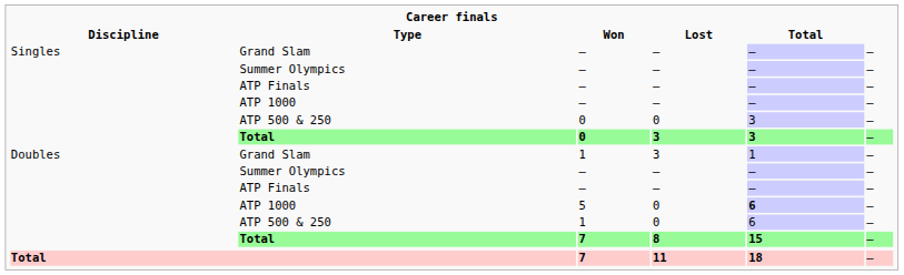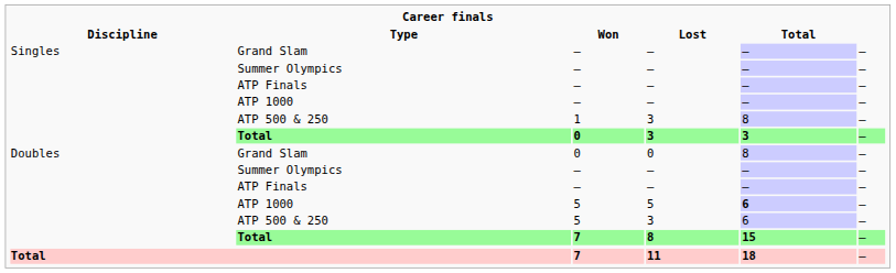Singles / ATP 500 & 250 | Won: 0 -> 1
Singles / ATP 500 & 250 | Lost: 0 -> 3
Singles / ATP 500 & 250 | Total: 3 -> 8
Doubles / Grand Slam | Won: 1 -> 0
Doubles / Grand Slam | Lost: 3 -> 0
Doubles / Grand Slam | Total: 1 -> 8
Doubles / ATP 1000 | Lost: 0 -> 5
Doubles / ATP 500 & 250 | Won: 1 -> 5
Doubles / ATP 500 & 250 | Lost: 0 -> 3
